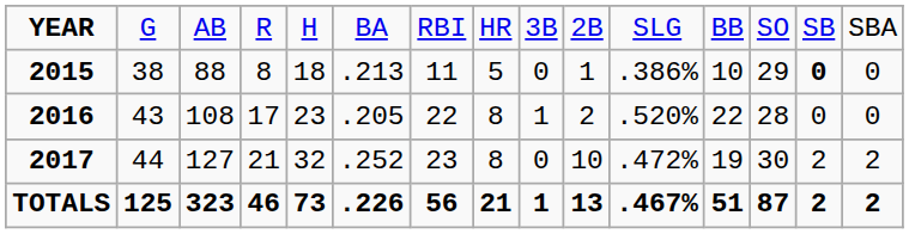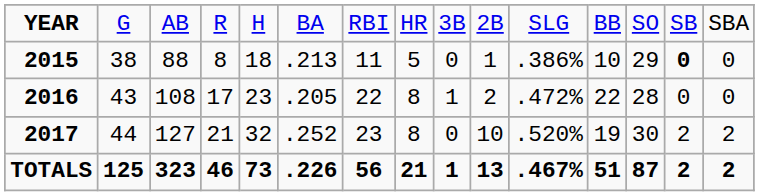2016 | column 11: .520% -> .472%
2017 | column 11: .472% -> .520%
